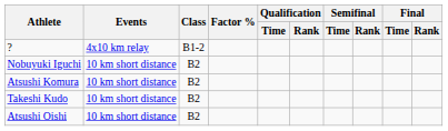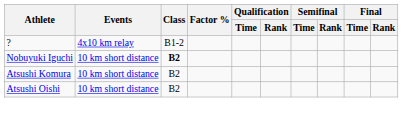Nobuyuki Iguchi | Class: normal -> bold
- row: Takeshi Kudo | 10 km short distance | B2
